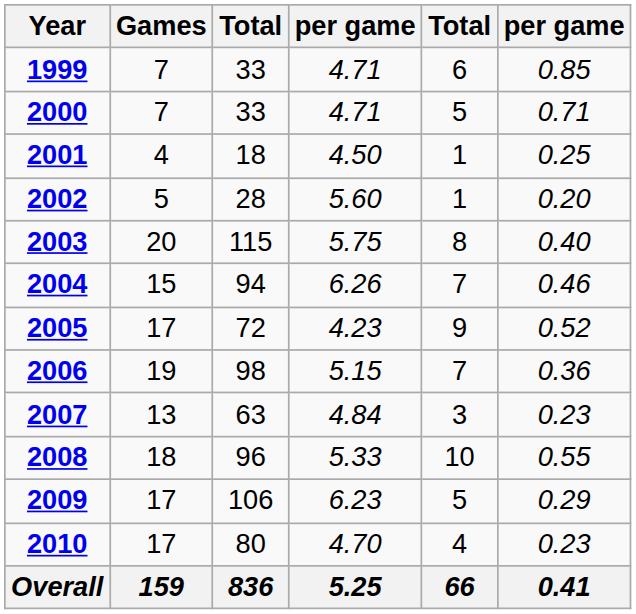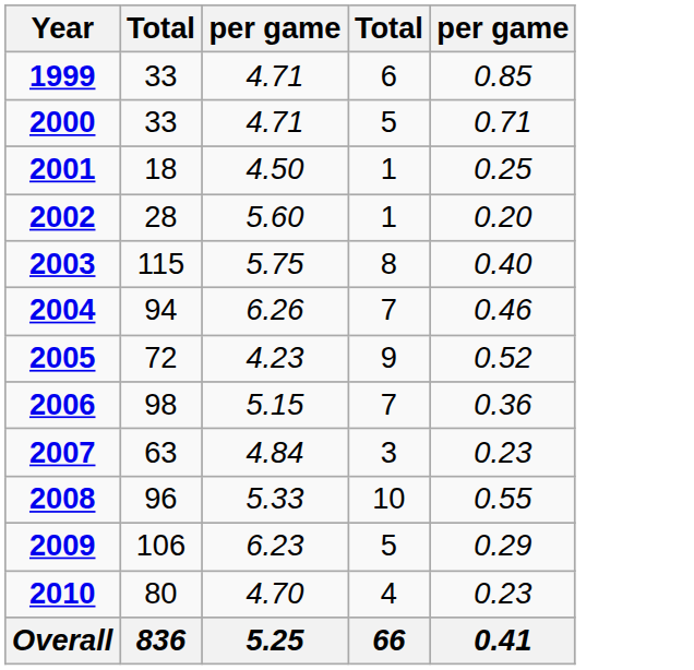- column: Games | 7 | 7 | 4 | 5 | 20 | 15 | 17 | 19 | 13 | 18 | 17 | 17 | 159
